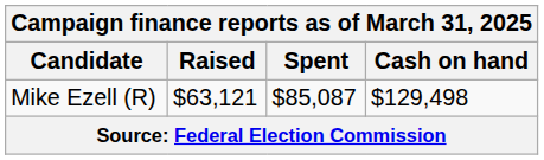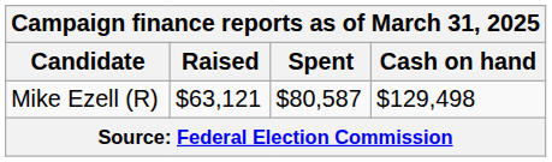Mike Ezell (R) | Spent: $85,087 -> $80,587
